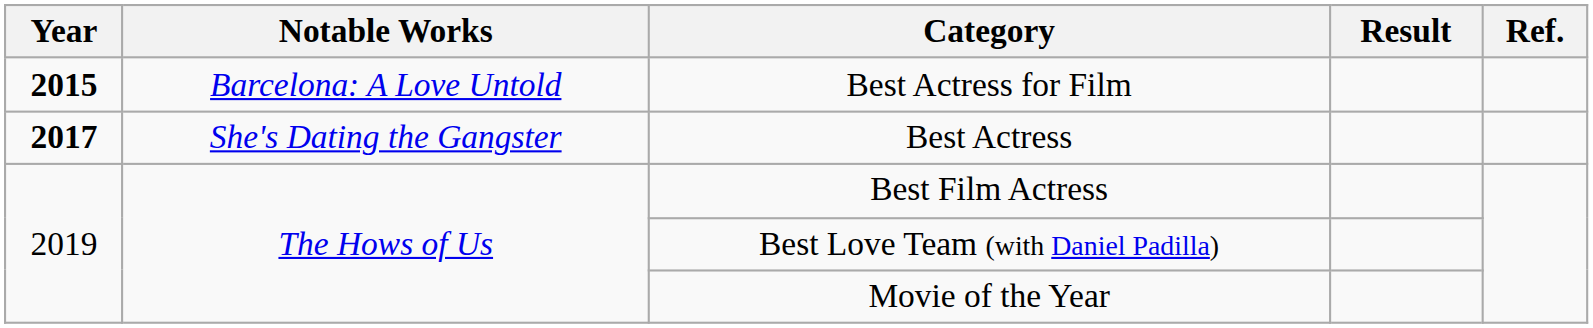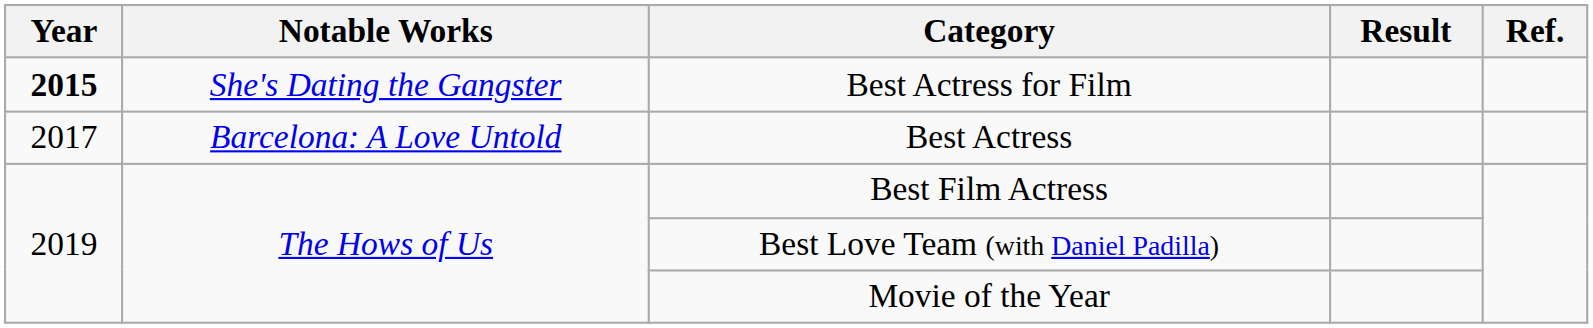Best Actress for Film | Notable Works: Barcelona: A Love Untold -> She's Dating the Gangster
Best Actress | Year: bold -> normal
Best Actress | Notable Works: She's Dating the Gangster -> Barcelona: A Love Untold
